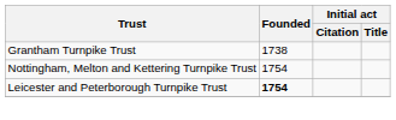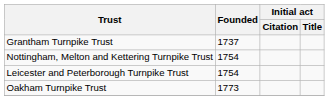Grantham Turnpike Trust | Founded: 1738 -> 1737
Leicester and Peterborough Turnpike Trust | Founded: bold -> normal
+ row: Oakham Turnpike Trust | 1773
